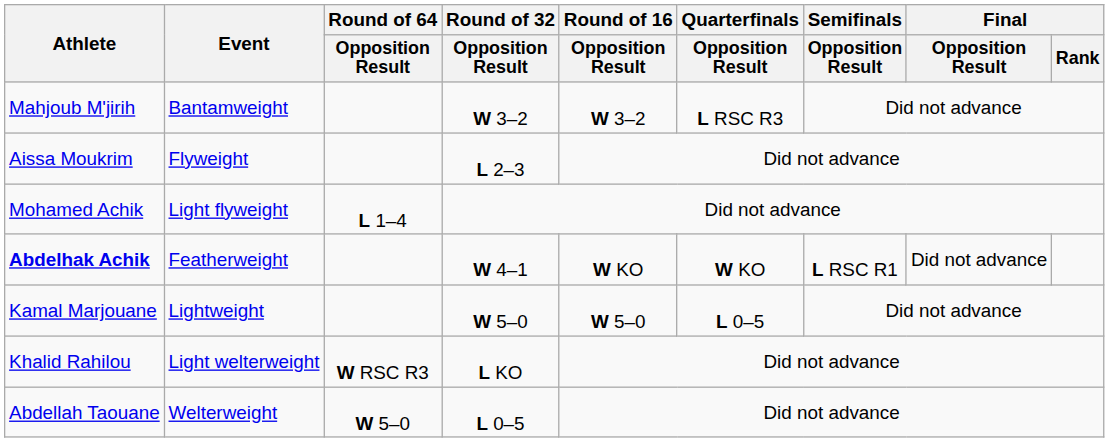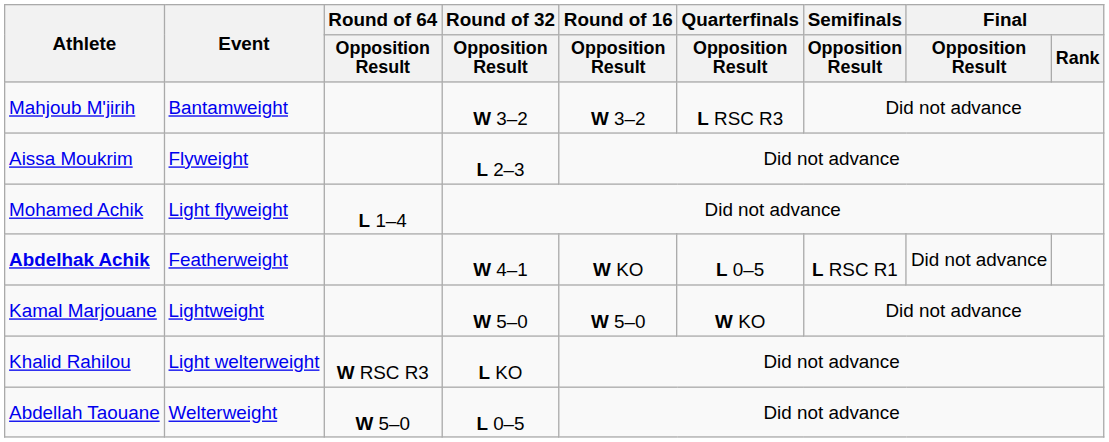Abdelhak Achik | Quarterfinals / Opposition Result: W KO -> L 0–5
Kamal Marjouane | Quarterfinals / Opposition Result: L 0–5 -> W KO
